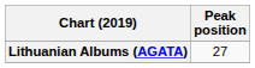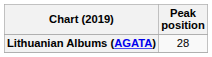Lithuanian Albums (AGATA) | Peak position: 27 -> 28
